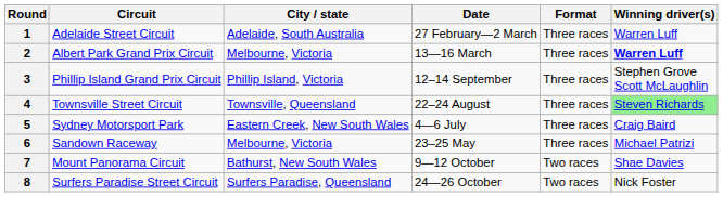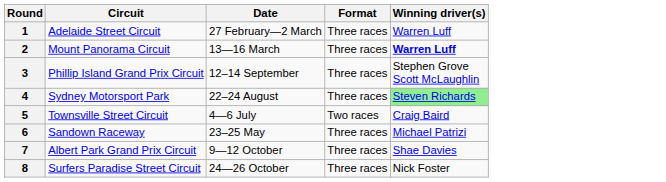- column: City / state | Adelaide, South Australia | Melbourne, Victoria | Phillip Island, Victoria | Townsville, Queensland | Eastern Creek, New South Wales | Melbourne, Victoria | Bathurst, New South Wales | Surfers Paradise, Queensland
2 | Circuit: Albert Park Grand Prix Circuit -> Mount Panorama Circuit
4 | Circuit: Townsville Street Circuit -> Sydney Motorsport Park
5 | Circuit: Sydney Motorsport Park -> Townsville Street Circuit
5 | Format: Three races -> Two races
7 | Circuit: Mount Panorama Circuit -> Albert Park Grand Prix Circuit
7 | Format: Two races -> Three races
8 | Format: Two races -> Three races
